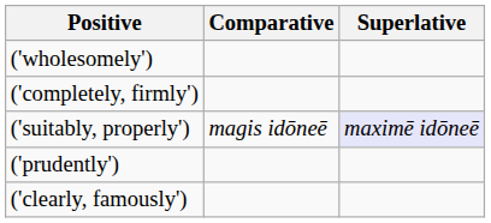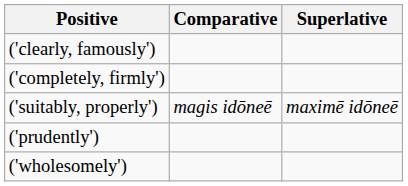rows swapped: ('clearly, famously') <-> ('wholesomely')
('suitably, properly') | Superlative: lavender background -> no background
